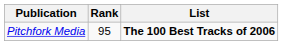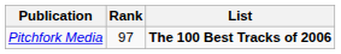Pitchfork Media | Rank: 95 -> 97
